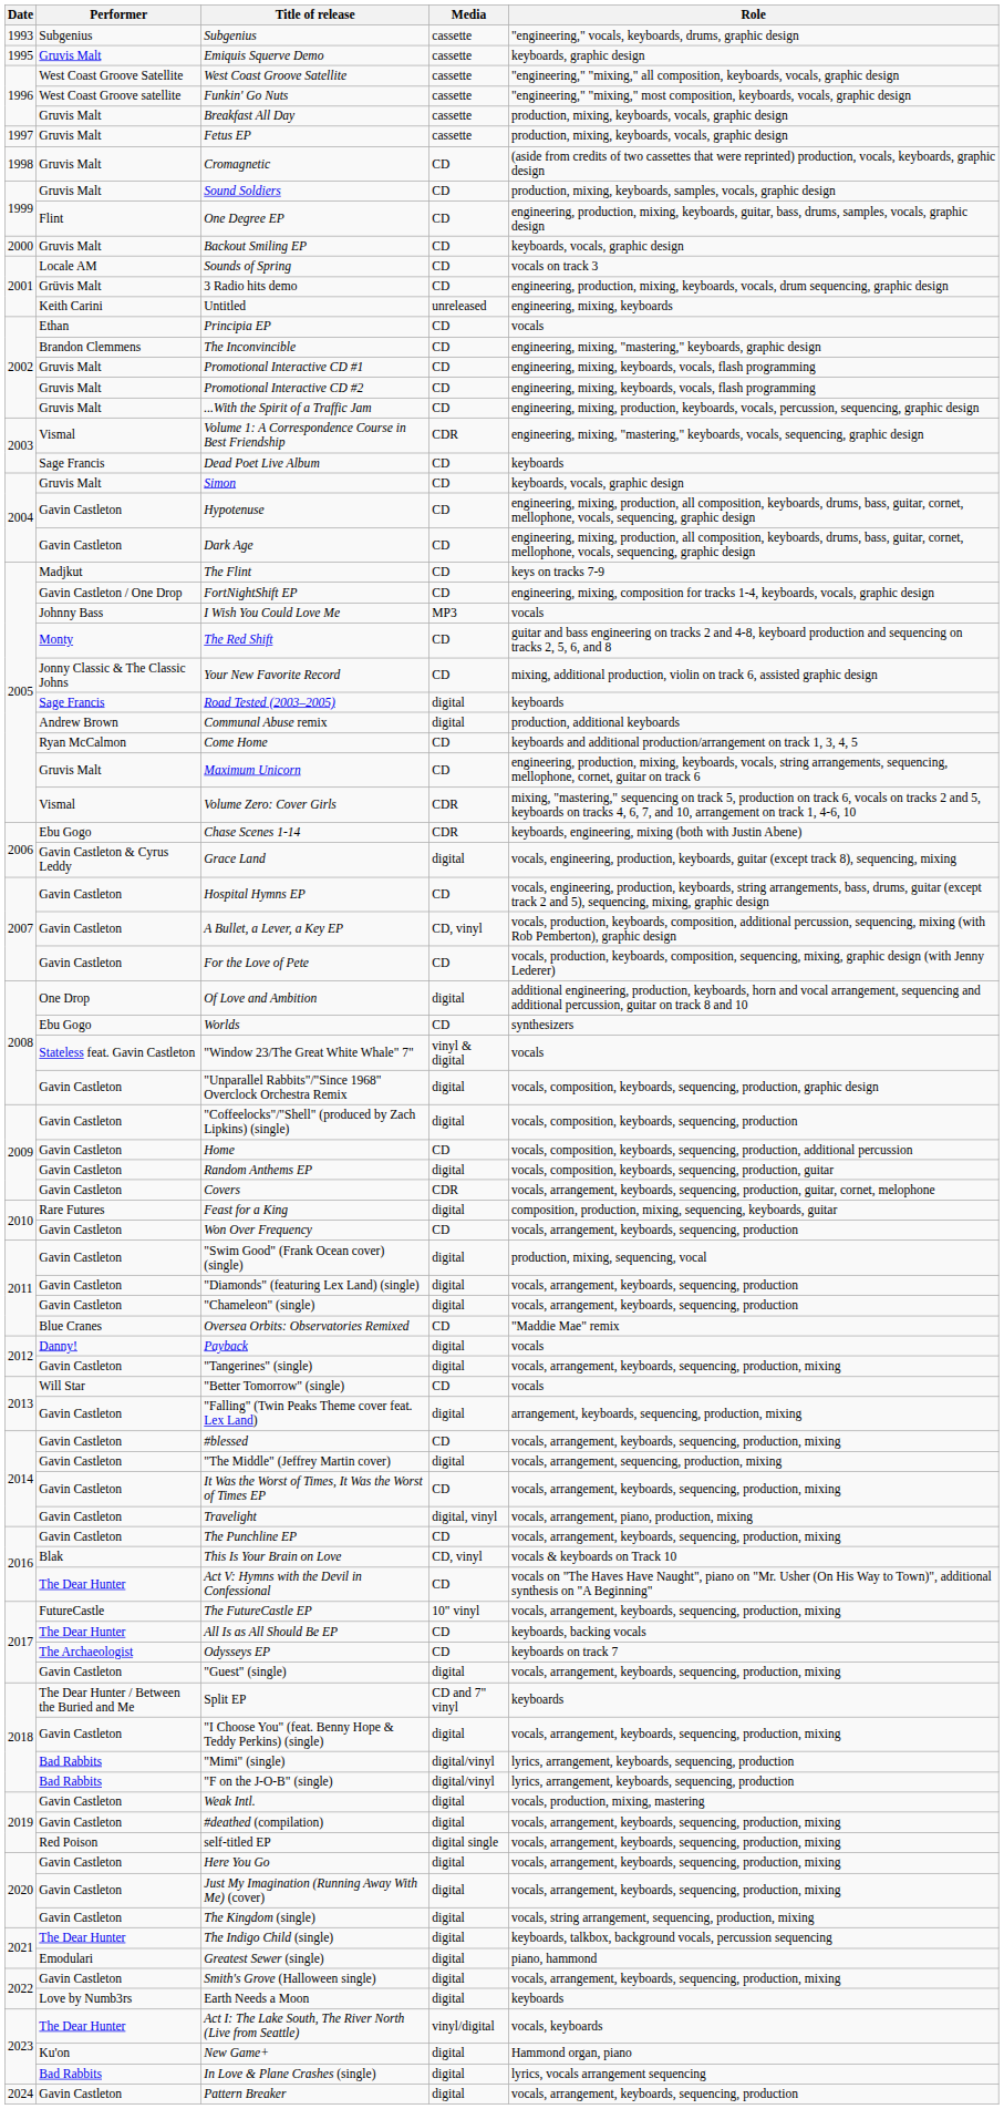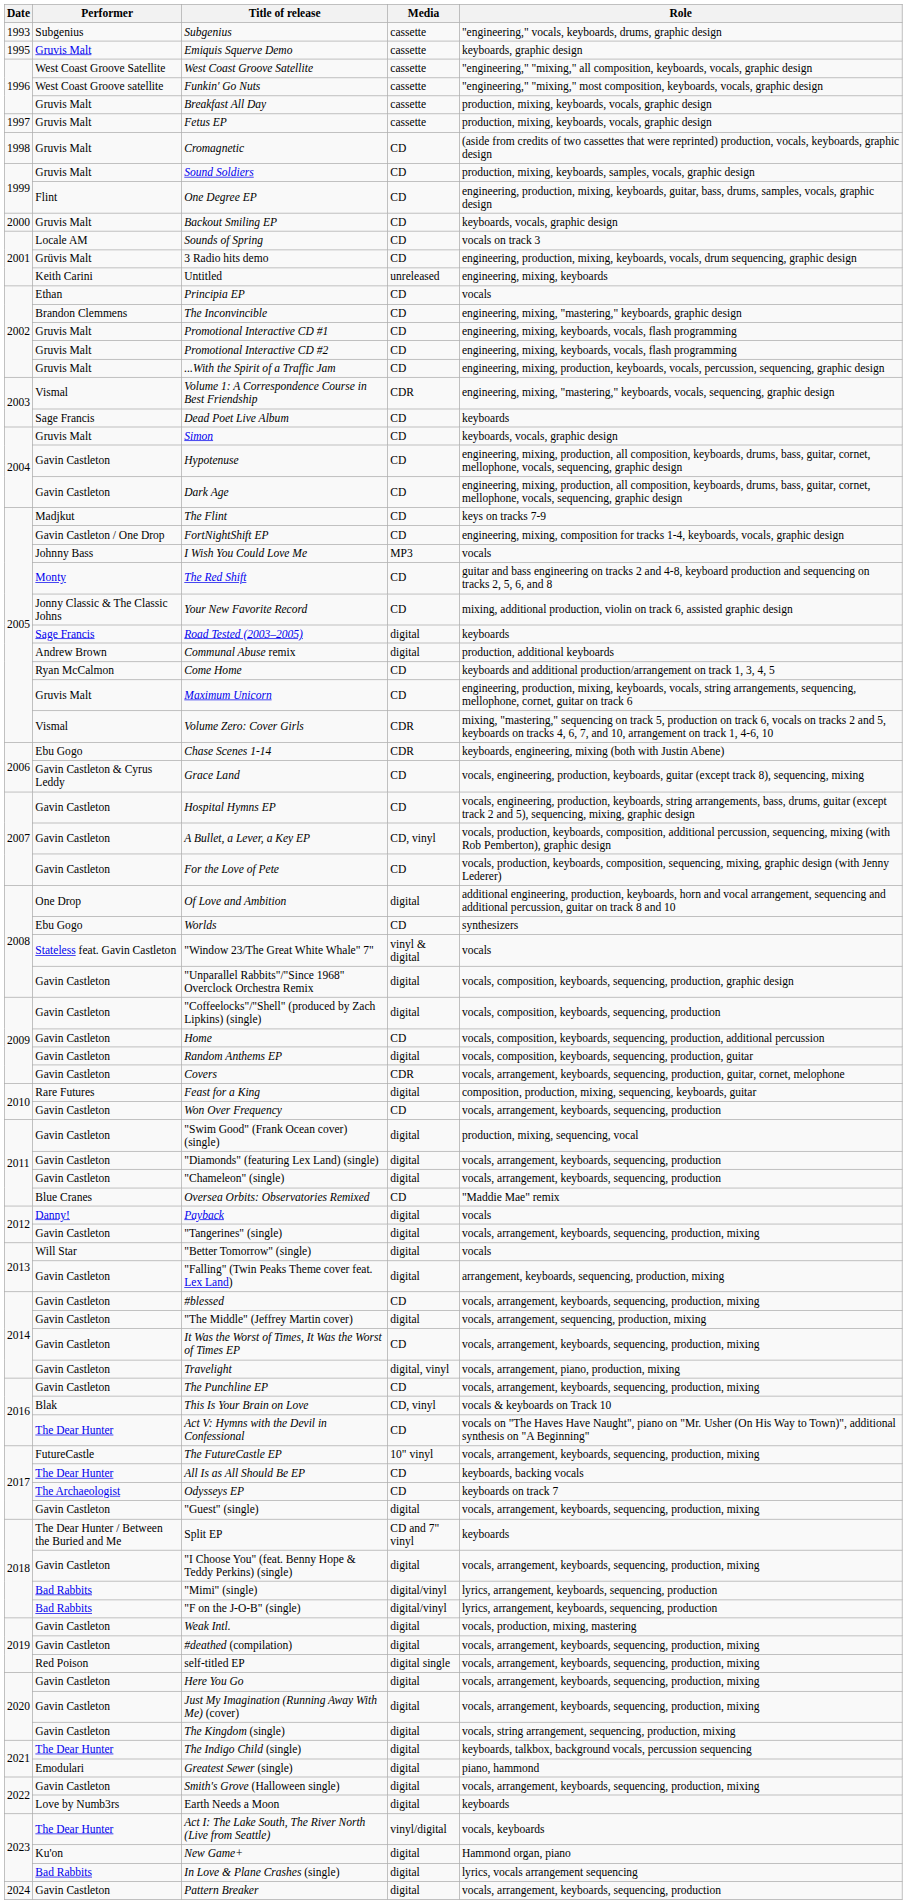Grace Land | Media: digital -> CD
"Better Tomorrow" (single) | Media: CD -> digital
